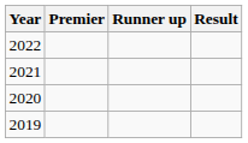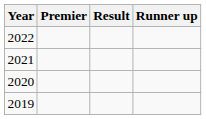columns swapped: Runner up <-> Result
